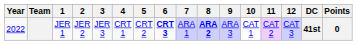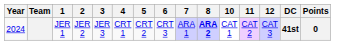- column: 9 | ARA 3
JER 1 | Year: 2022 -> 2024
JER 1 | 6: bold -> normal
